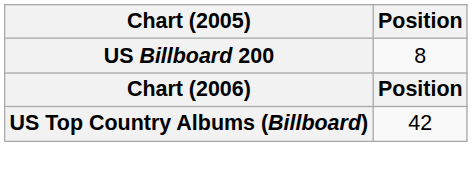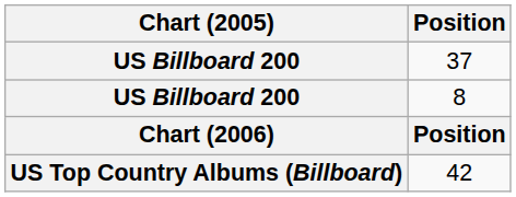+ row: US Billboard 200 | 37
